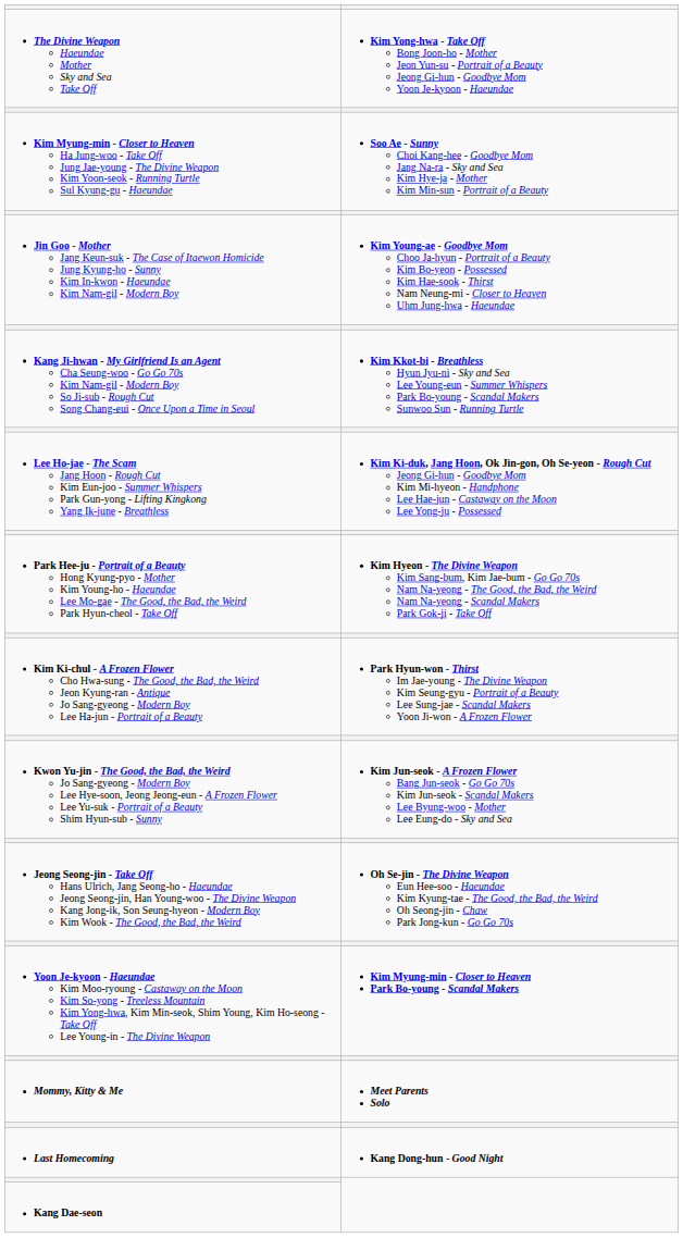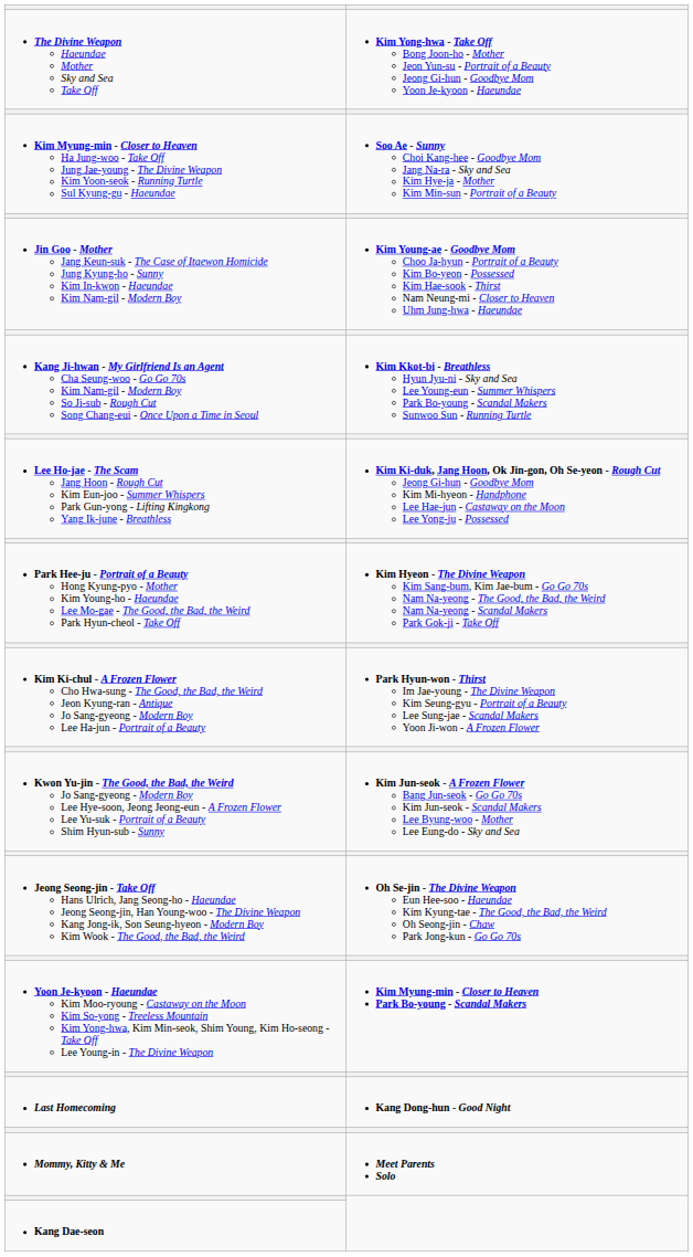rows swapped: Last Homecoming <-> Mommy, Kitty & Me
